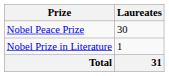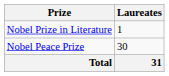rows swapped: Nobel Peace Prize <-> Nobel Prize in Literature
